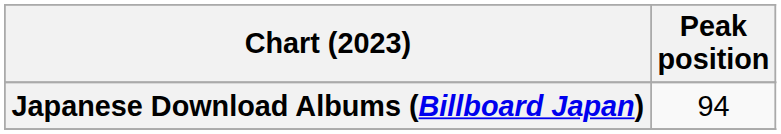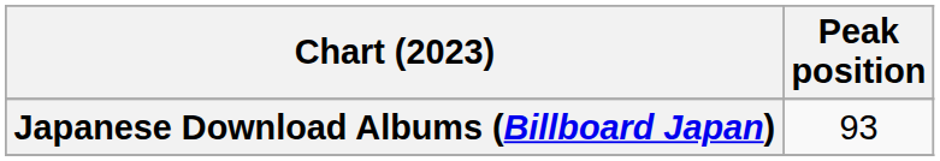Japanese Download Albums (Billboard Japan) | Peak position: 94 -> 93
